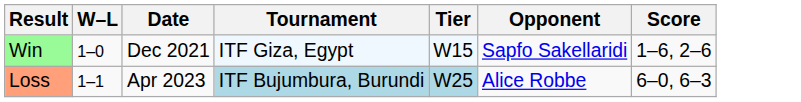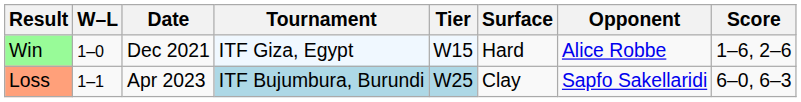+ column: Surface | Hard | Clay
Win | Opponent: Sapfo Sakellaridi -> Alice Robbe
Loss | Opponent: Alice Robbe -> Sapfo Sakellaridi
